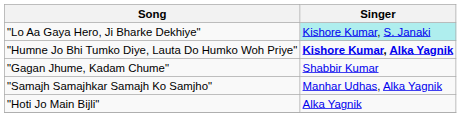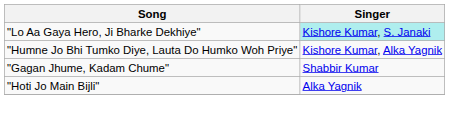"Humne Jo Bhi Tumko Diye, Lauta Do Humko Woh Priye" | Singer: bold -> normal
- row: "Samajh Samajhkar Samajh Ko Samjho" | Manhar Udhas, Alka Yagnik
